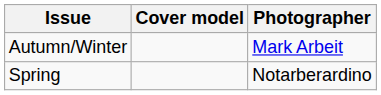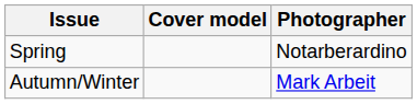rows swapped: Autumn/Winter <-> Spring
